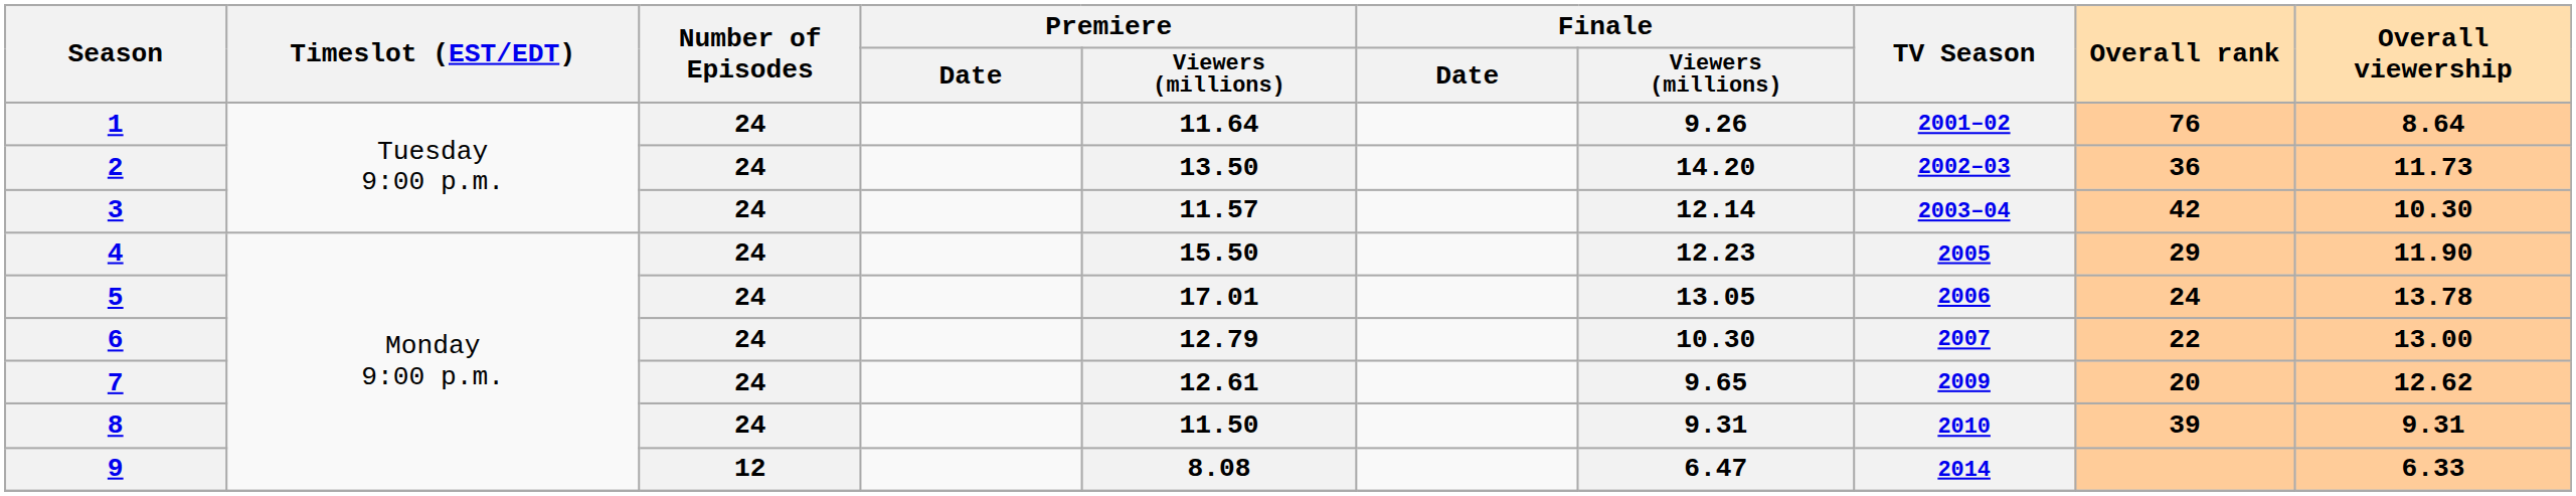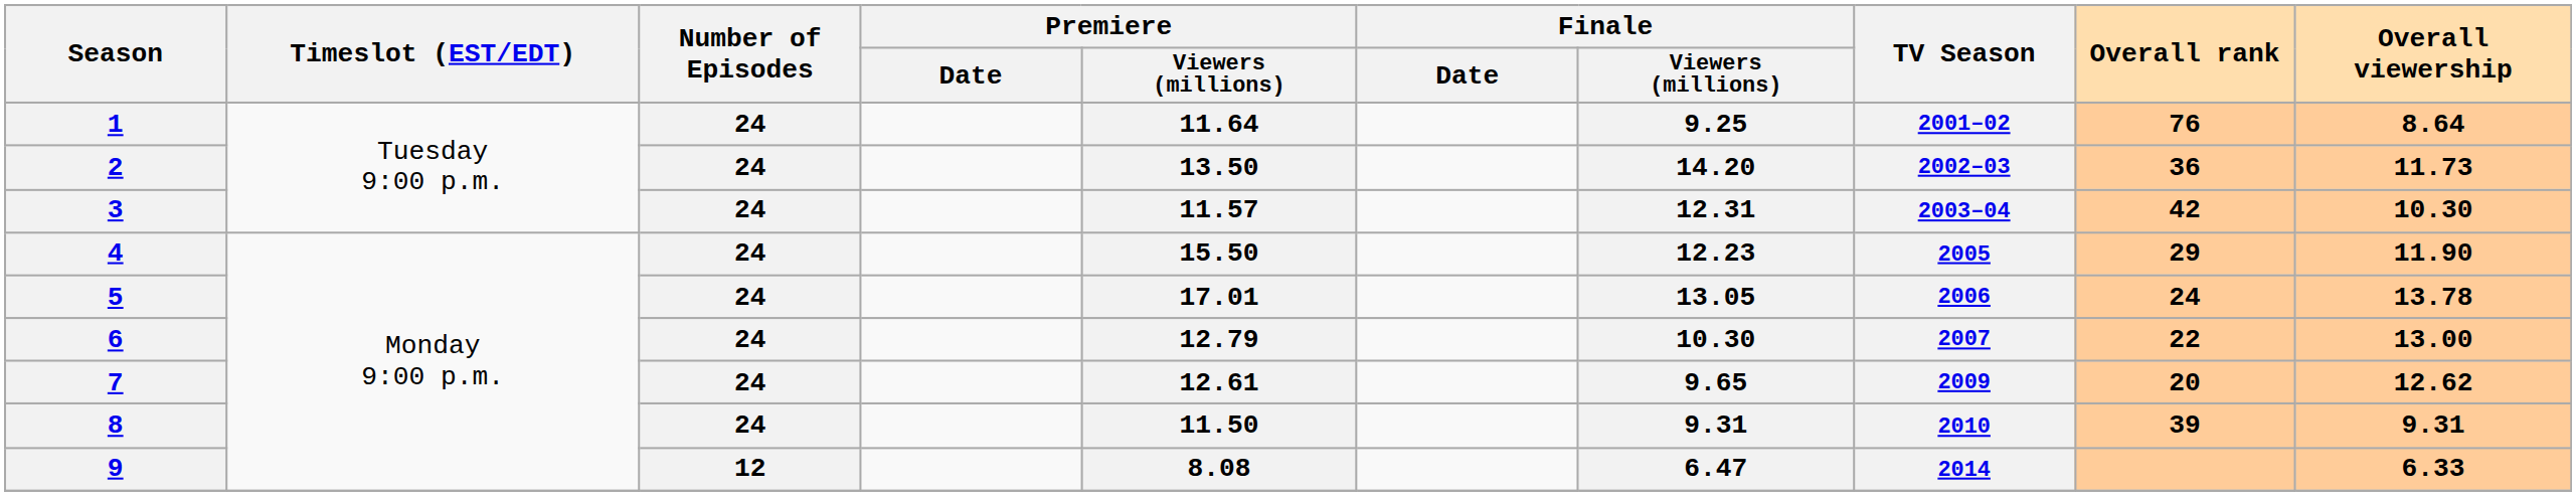1 | Finale / Viewers (millions): 9.26 -> 9.25
3 | Finale / Viewers (millions): 12.14 -> 12.31
